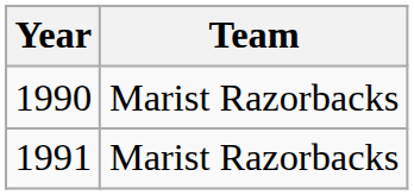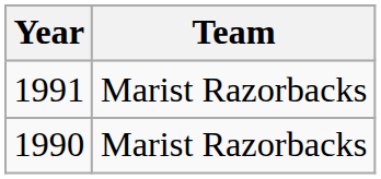rows swapped: 1991 <-> 1990
